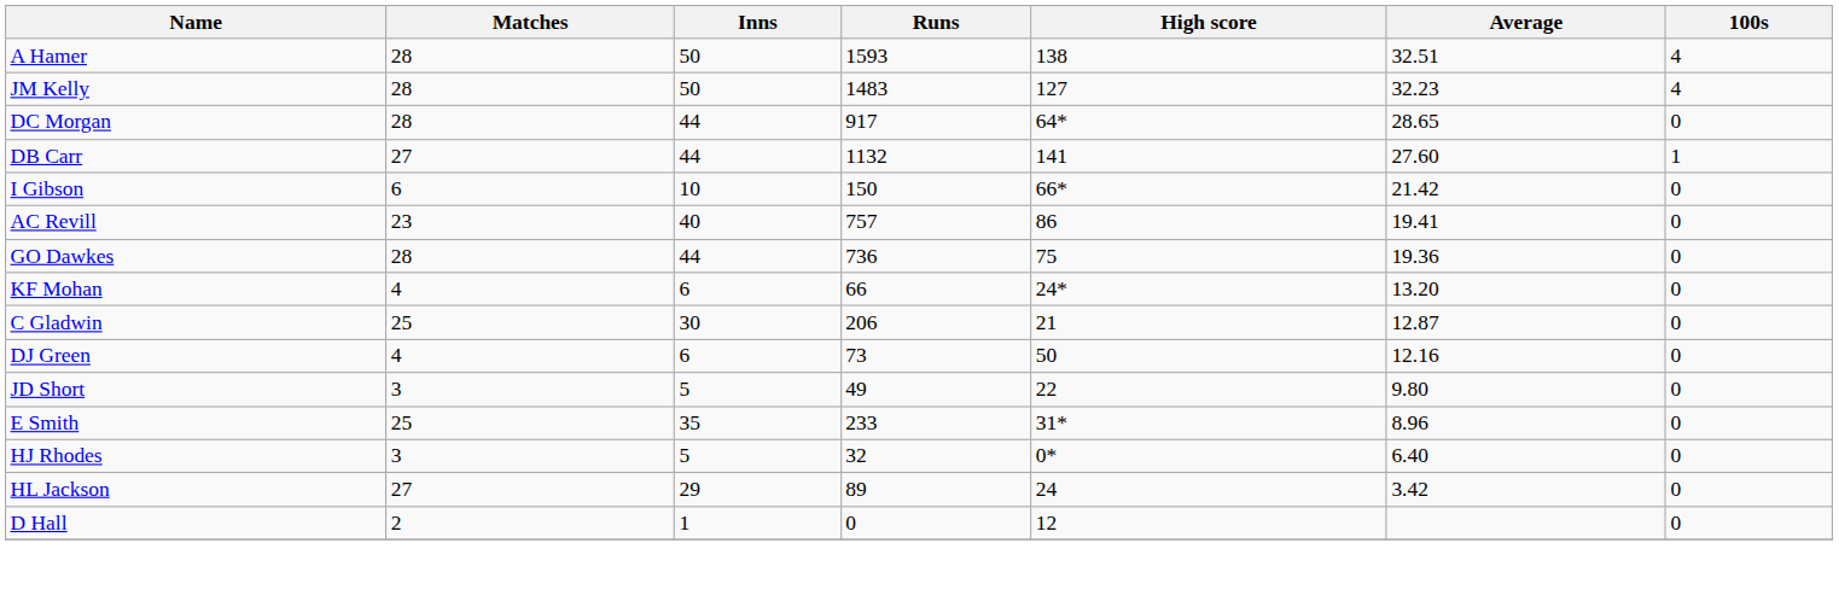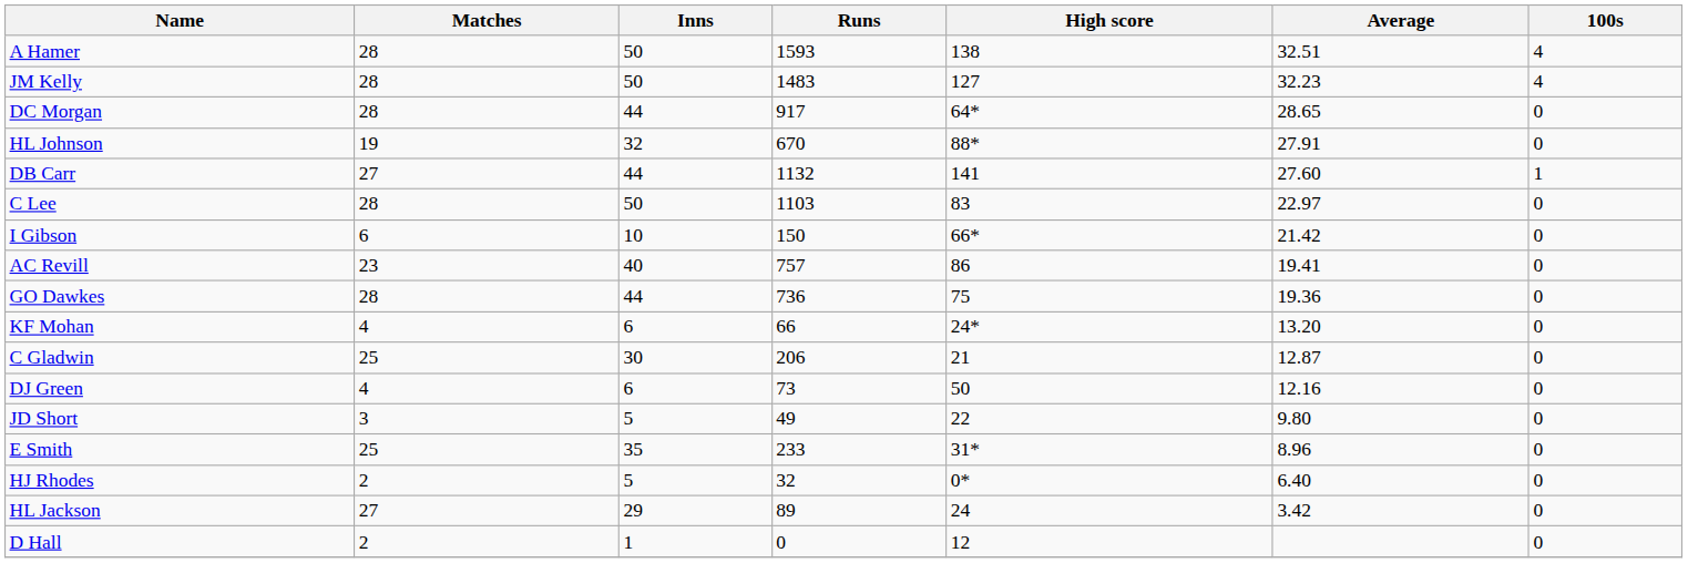+ row: HL Johnson | 19 | 32 | 670 | 88* | 27.91 | 0
+ row: C Lee | 28 | 50 | 1103 | 83 | 22.97 | 0
HJ Rhodes | Matches: 3 -> 2
